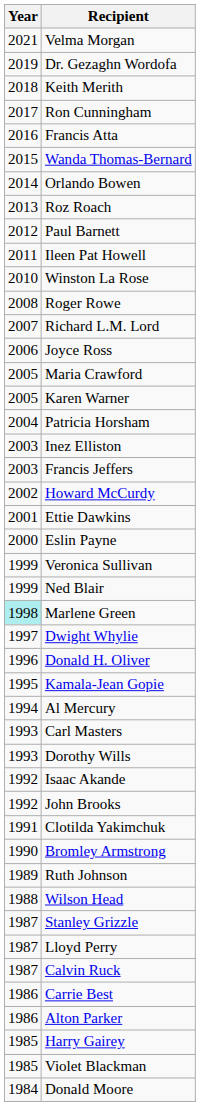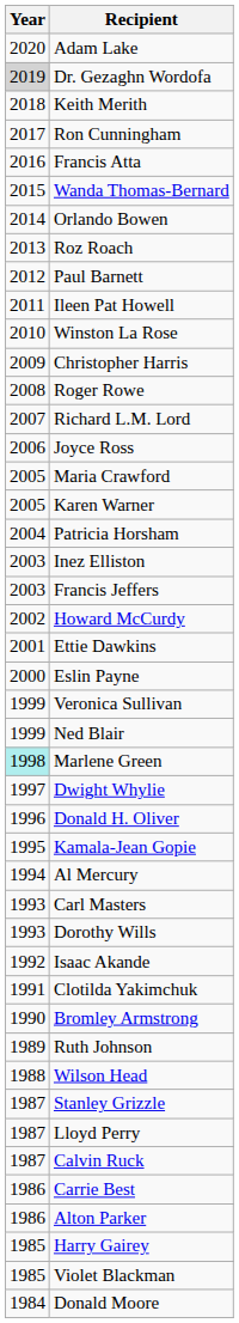- row: 2021 | Velma Morgan
+ row: 2020 | Adam Lake
Dr. Gezaghn Wordofa | Year: no background -> lightgrey background
+ row: 2009 | Christopher Harris
- row: 1992 | John Brooks
